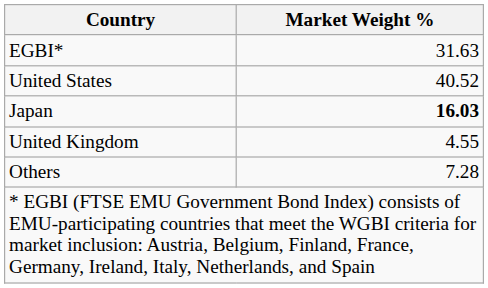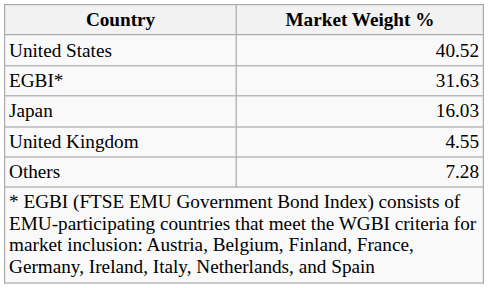rows swapped: United States <-> EGBI*
Japan | Market Weight %: bold -> normal
